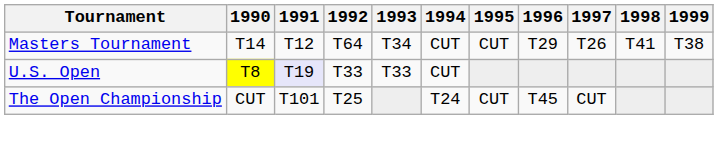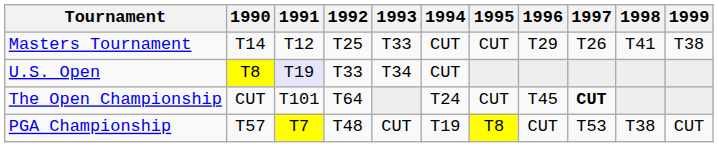Masters Tournament | 1992: T64 -> T25
Masters Tournament | 1993: T34 -> T33
U.S. Open | 1993: T33 -> T34
The Open Championship | 1992: T25 -> T64
The Open Championship | 1997: normal -> bold
+ row: PGA Championship | T57 | T7 | T48 | CUT | T19 | T8 | CUT | T53 | T38 | CUT
